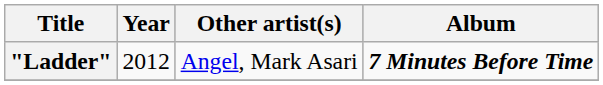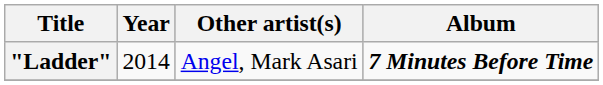"Ladder" | Year: 2012 -> 2014
